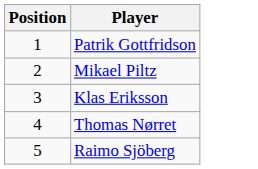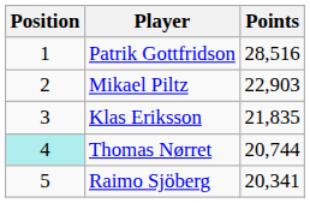+ column: Points | 28,516 | 22,903 | 21,835 | 20,744 | 20,341
Thomas Nørret | Position: no background -> paleturquoise background
